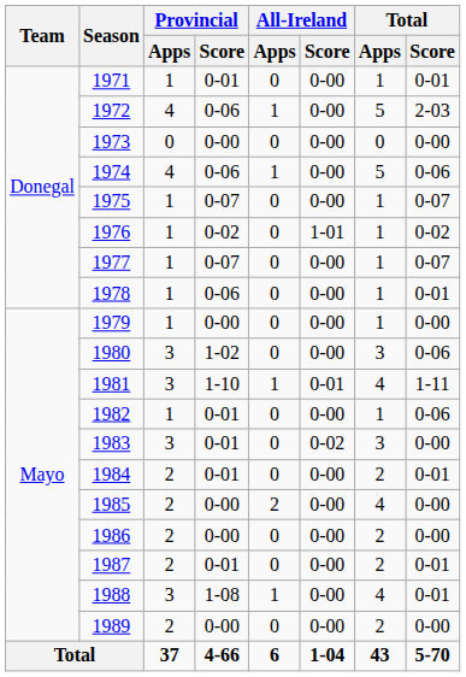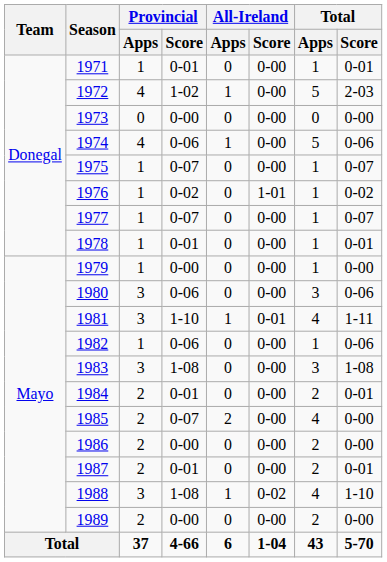1972 | Provincial / Score: 0-06 -> 1-02
1978 | Provincial / Score: 0-06 -> 0-01
1980 | Provincial / Score: 1-02 -> 0-06
1982 | Provincial / Score: 0-01 -> 0-06
1983 | Provincial / Score: 0-01 -> 1-08
1983 | All-Ireland / Score: 0-02 -> 0-00
1983 | Total / Score: 0-00 -> 1-08
1985 | Provincial / Score: 0-00 -> 0-07
1988 | All-Ireland / Score: 0-00 -> 0-02
1988 | Total / Score: 0-01 -> 1-10
